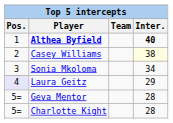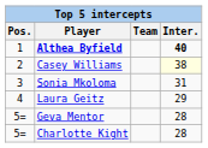Sonia Mkoloma | Inter.: 34 -> 31
Laura Geitz | Pos.: lavender background -> no background
